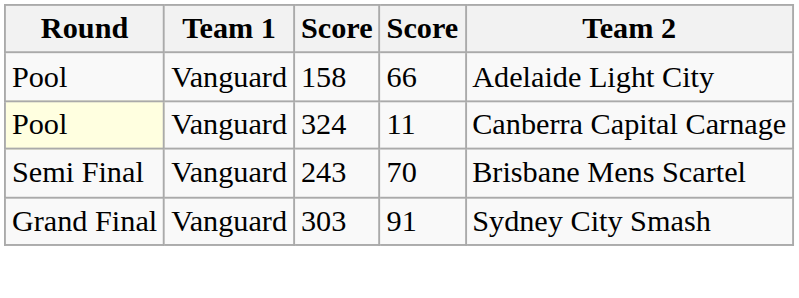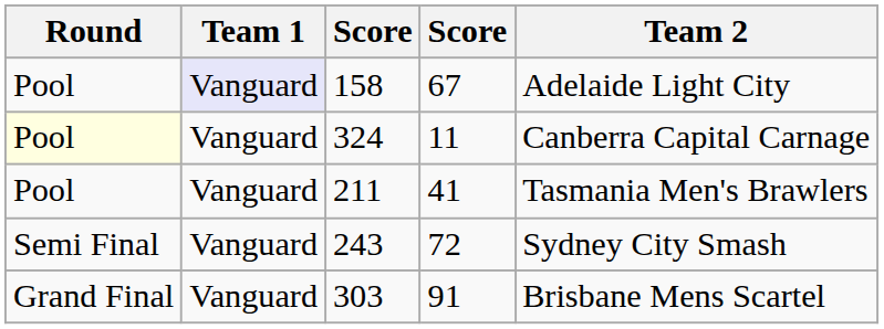158 | Team 1: no background -> lavender background
158 | column 4: 66 -> 67
+ row: Pool | Vanguard | 211 | 41 | Tasmania Men's Brawlers
243 | column 4: 70 -> 72
243 | Team 2: Brisbane Mens Scartel -> Sydney City Smash
303 | Team 2: Sydney City Smash -> Brisbane Mens Scartel
